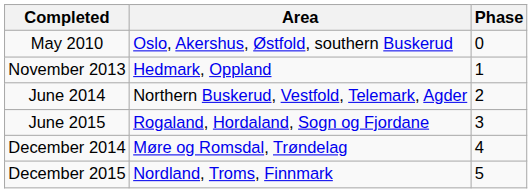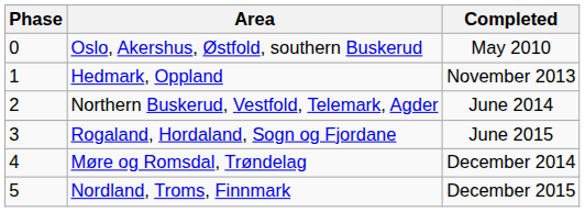columns swapped: Phase <-> Completed
